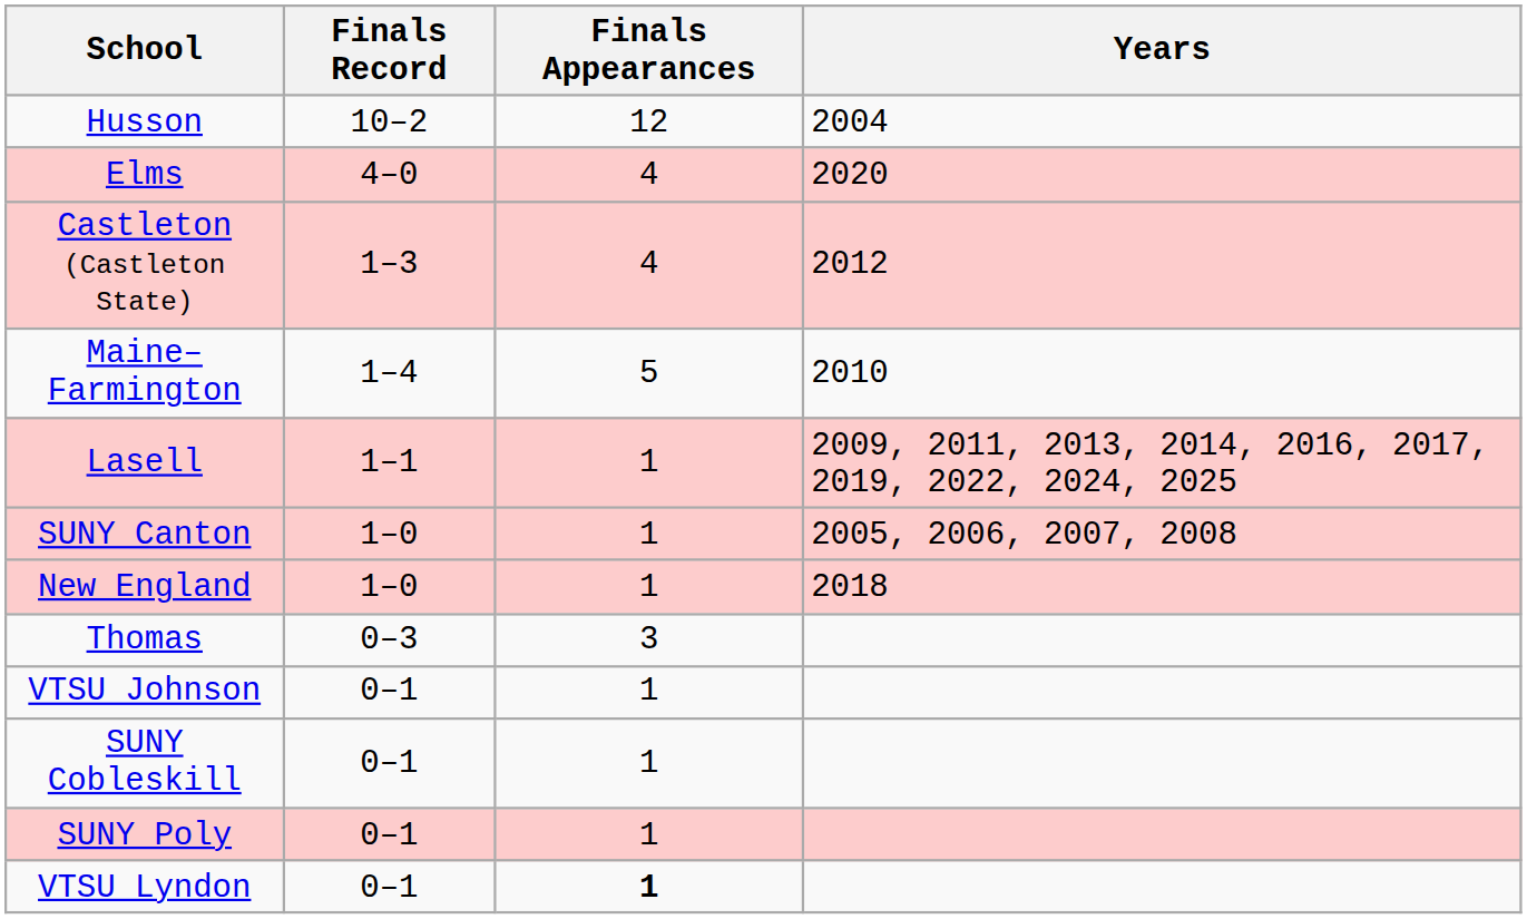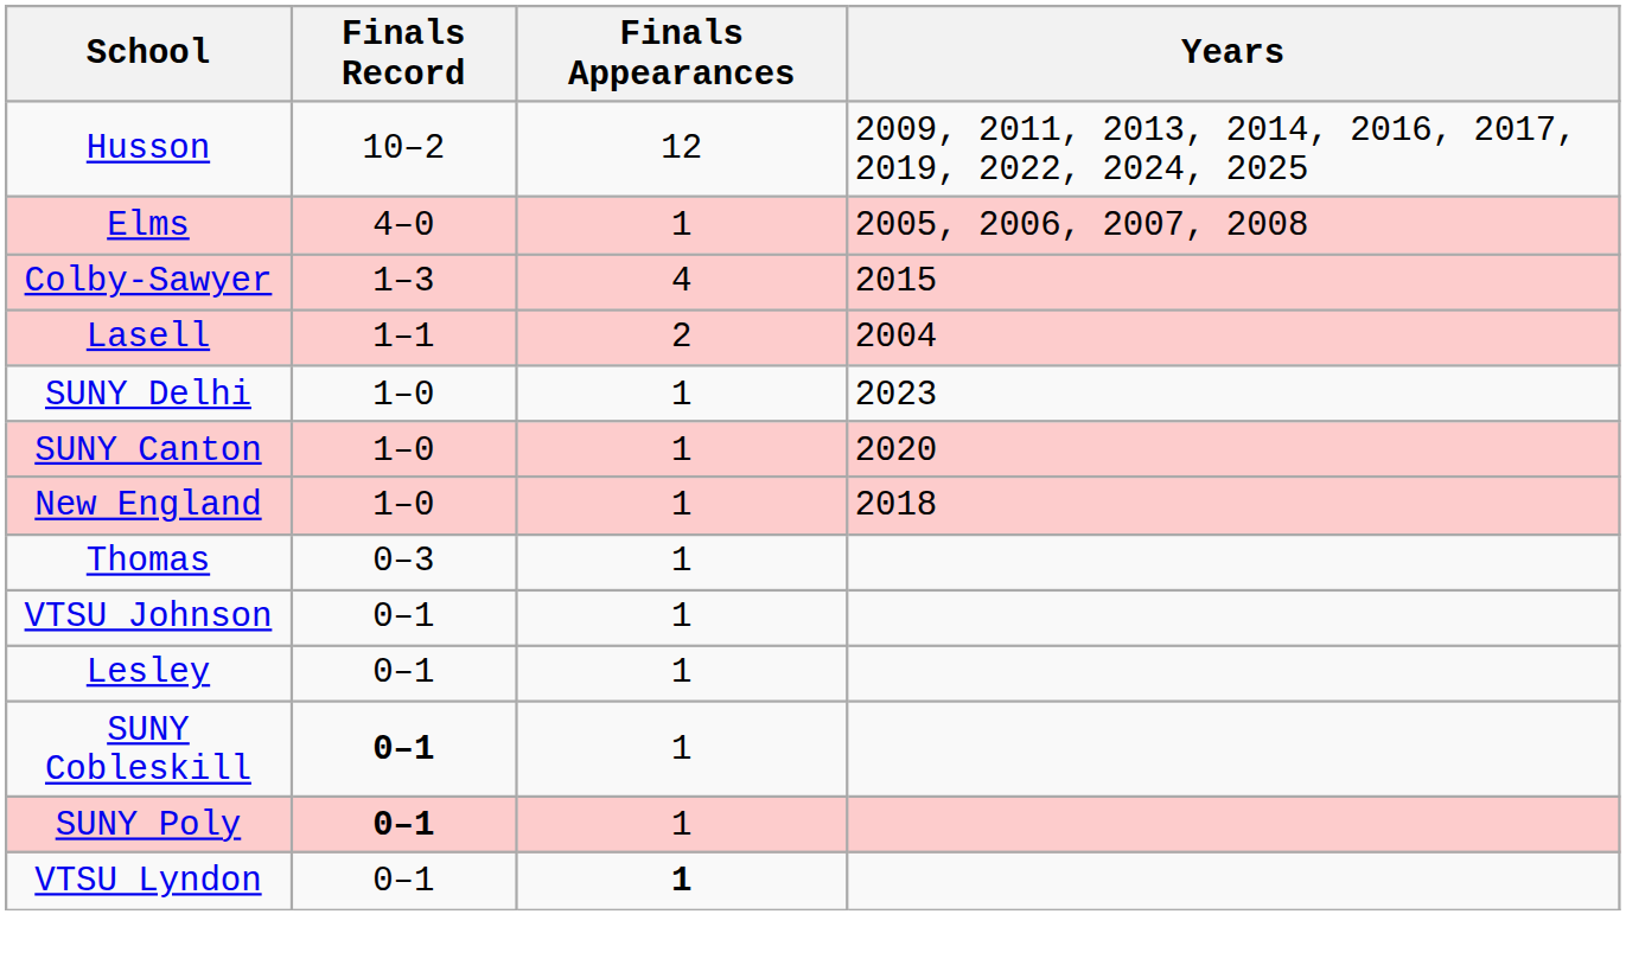Husson | Years: 2004 -> 2009, 2011, 2013, 2014, 2016, 2017, 2019, 2022, 2024, 2025
Elms | Finals Appearances: 4 -> 1
Elms | Years: 2020 -> 2005, 2006, 2007, 2008
+ row: Colby-Sawyer | 1–3 | 4 | 2015
- row: Castleton (Castleton State) | 1–3 | 4 | 2012
- row: Maine–Farmington | 1–4 | 5 | 2010
Lasell | Finals Appearances: 1 -> 2
Lasell | Years: 2009, 2011, 2013, 2014, 2016, 2017, 2019, 2022, 2024, 2025 -> 2004
+ row: SUNY Delhi | 1–0 | 1 | 2023
SUNY Canton | Years: 2005, 2006, 2007, 2008 -> 2020
Thomas | Finals Appearances: 3 -> 1
+ row: Lesley | 0–1 | 1
SUNY Cobleskill | Finals Record: normal -> bold
SUNY Poly | Finals Record: normal -> bold
